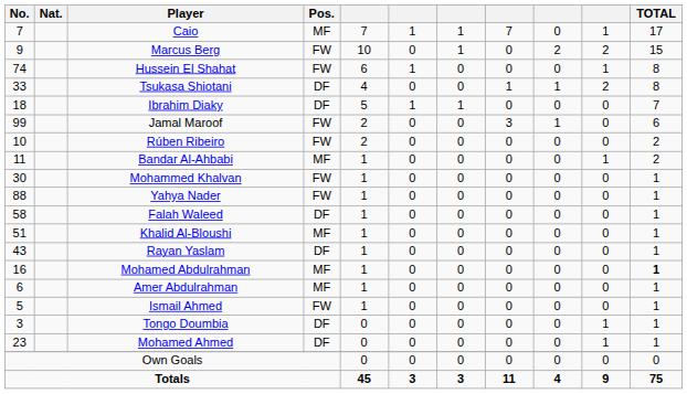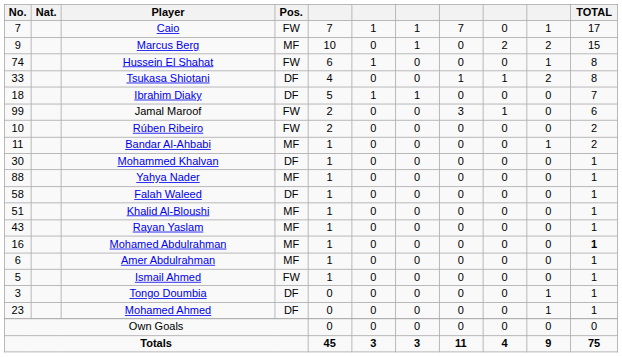Caio | Pos.: MF -> FW
Marcus Berg | Pos.: FW -> MF
Mohammed Khalvan | Pos.: FW -> DF
Yahya Nader | Pos.: FW -> MF
Rayan Yaslam | Pos.: DF -> MF
